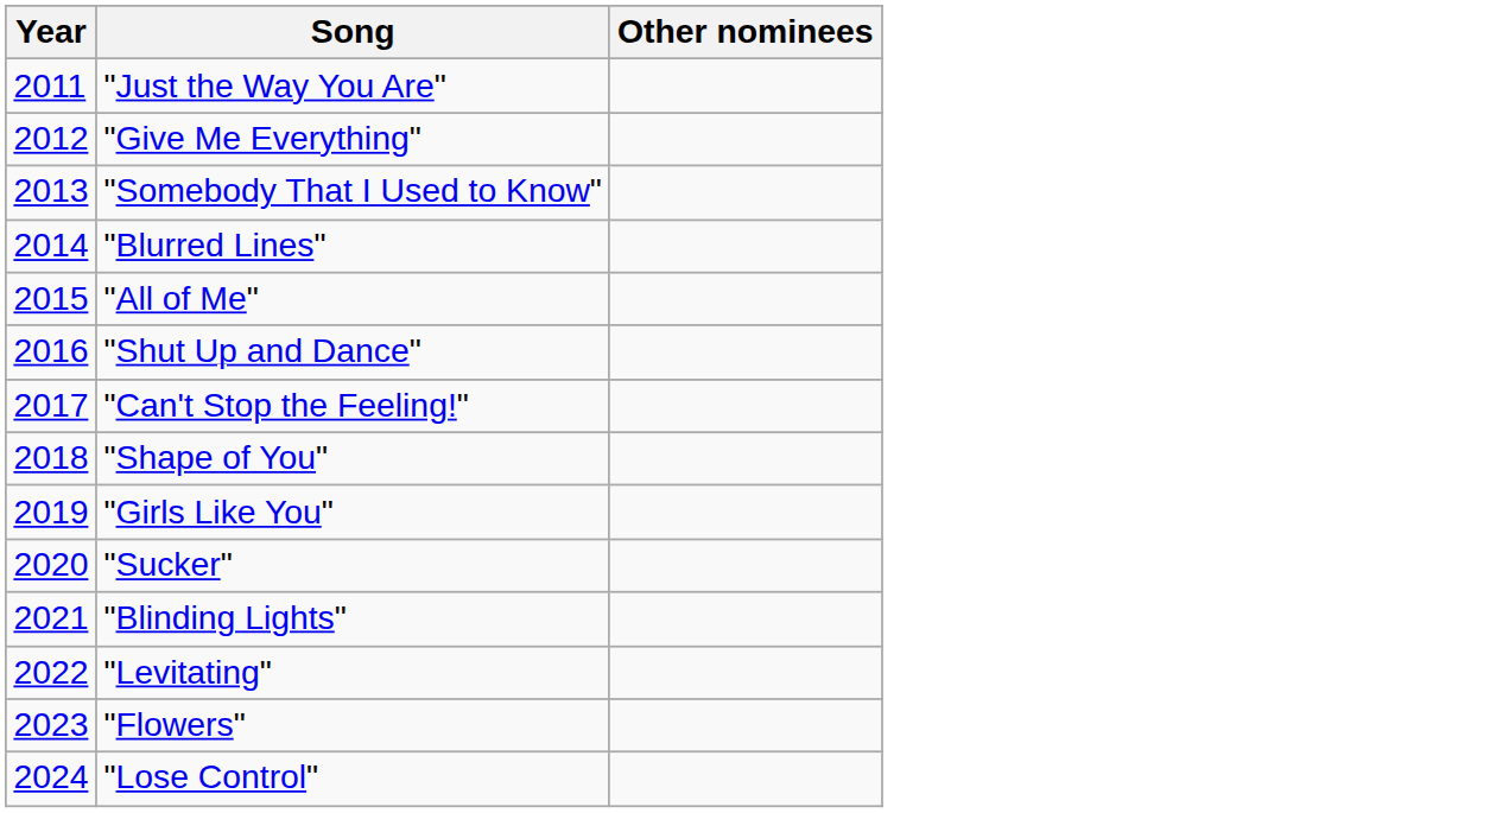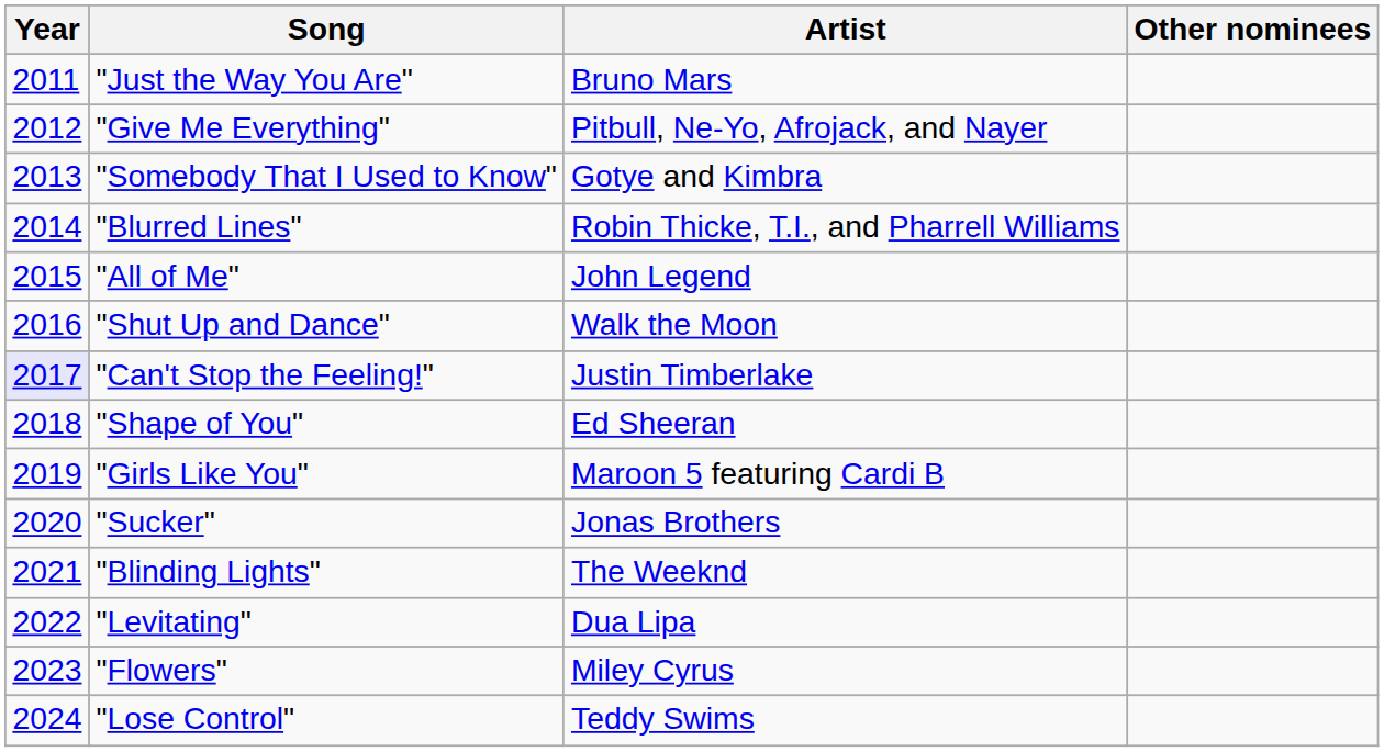+ column: Artist | Bruno Mars | Pitbull, Ne-Yo, Afrojack, and Nayer | Gotye and Kimbra | Robin Thicke, T.I., and Pharrell Williams | John Legend | Walk the Moon | Justin Timberlake | Ed Sheeran | Maroon 5 featuring Cardi B | Jonas Brothers | The Weeknd | Dua Lipa | Miley Cyrus | Teddy Swims
"Can't Stop the Feeling!" | Year: no background -> lavender background
